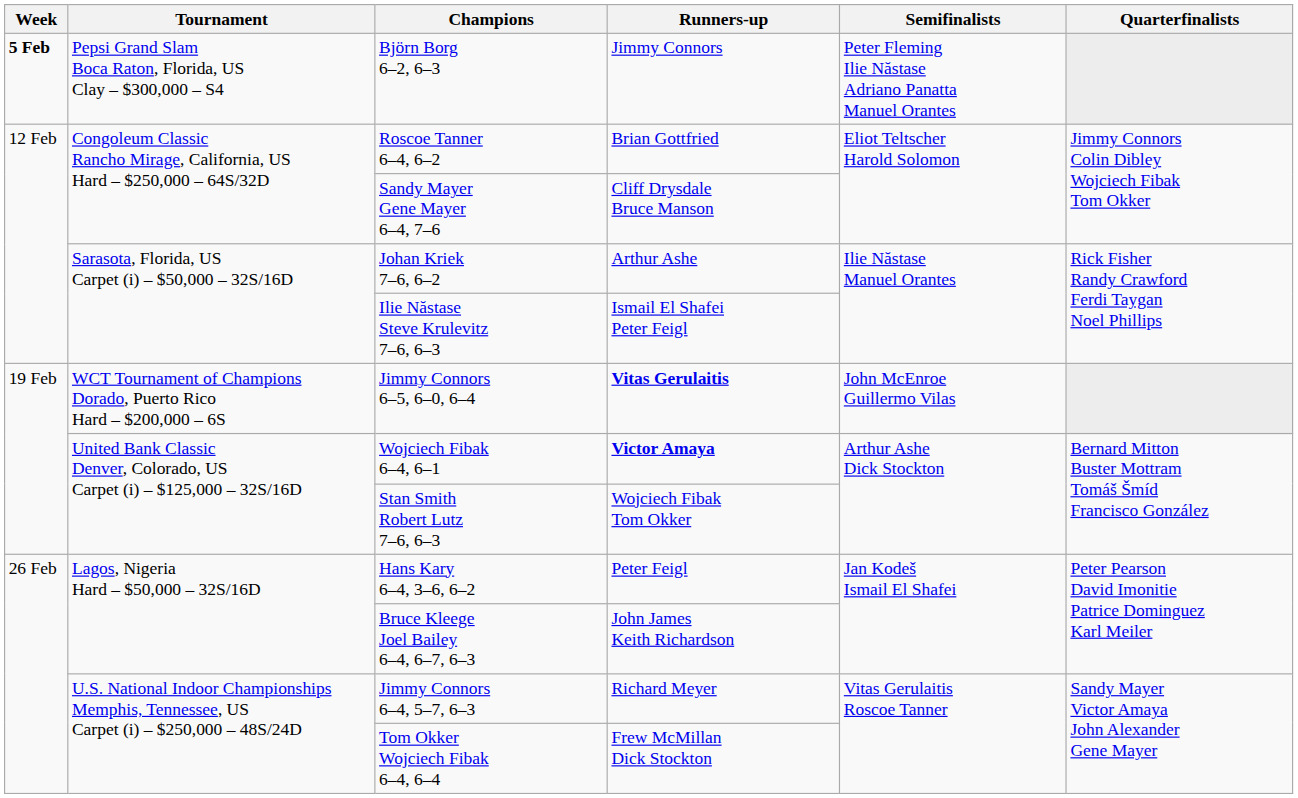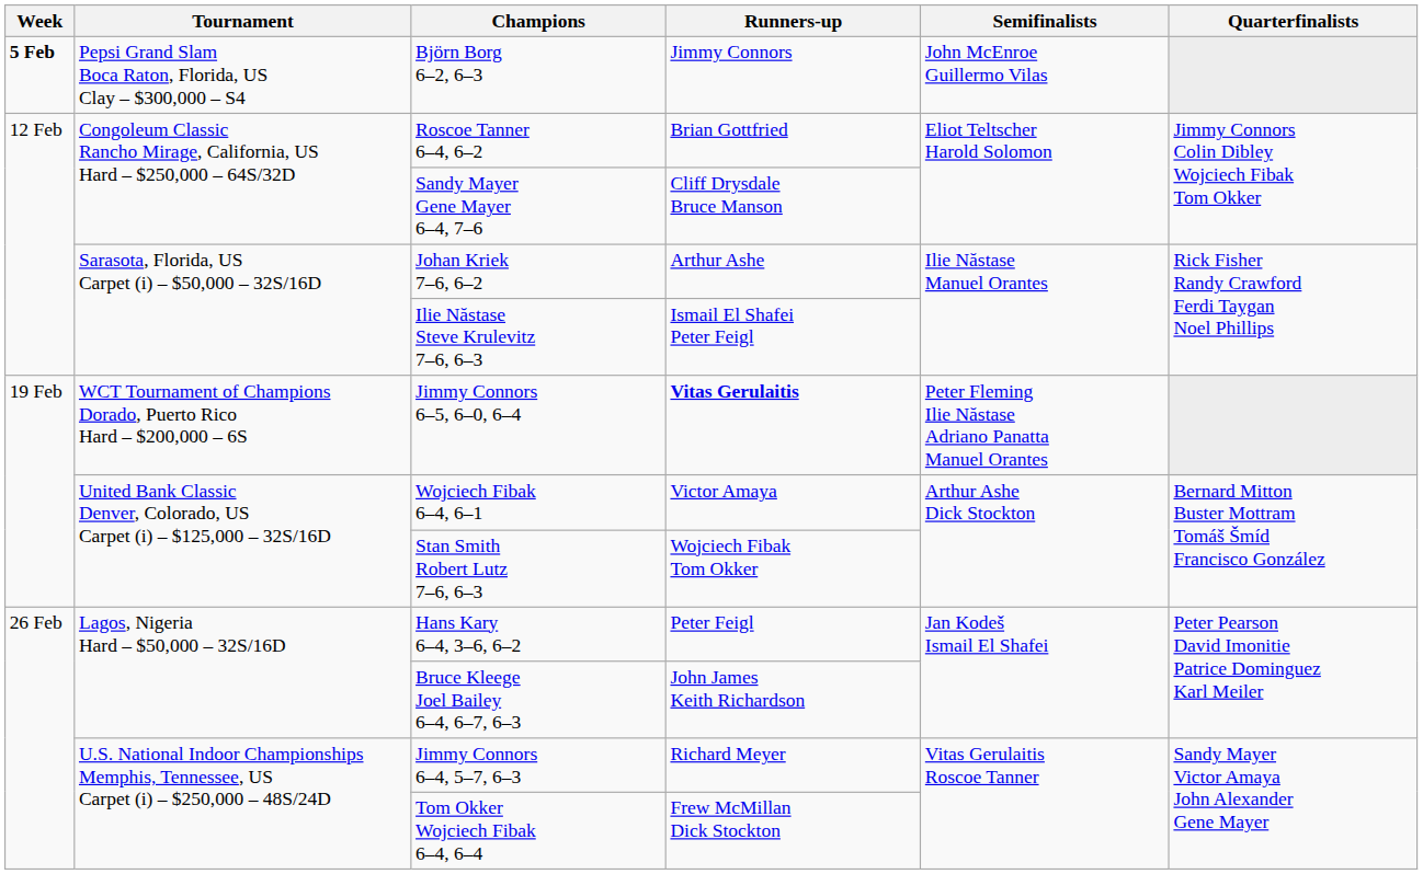Björn Borg 6–2, 6–3 | Semifinalists: Peter Fleming Ilie Năstase Adriano Panatta Manuel Orantes -> John McEnroe Guillermo Vilas
Jimmy Connors 6–5, 6–0, 6–4 | Semifinalists: John McEnroe Guillermo Vilas -> Peter Fleming Ilie Năstase Adriano Panatta Manuel Orantes
Wojciech Fibak 6–4, 6–1 | Runners-up: bold -> normal
